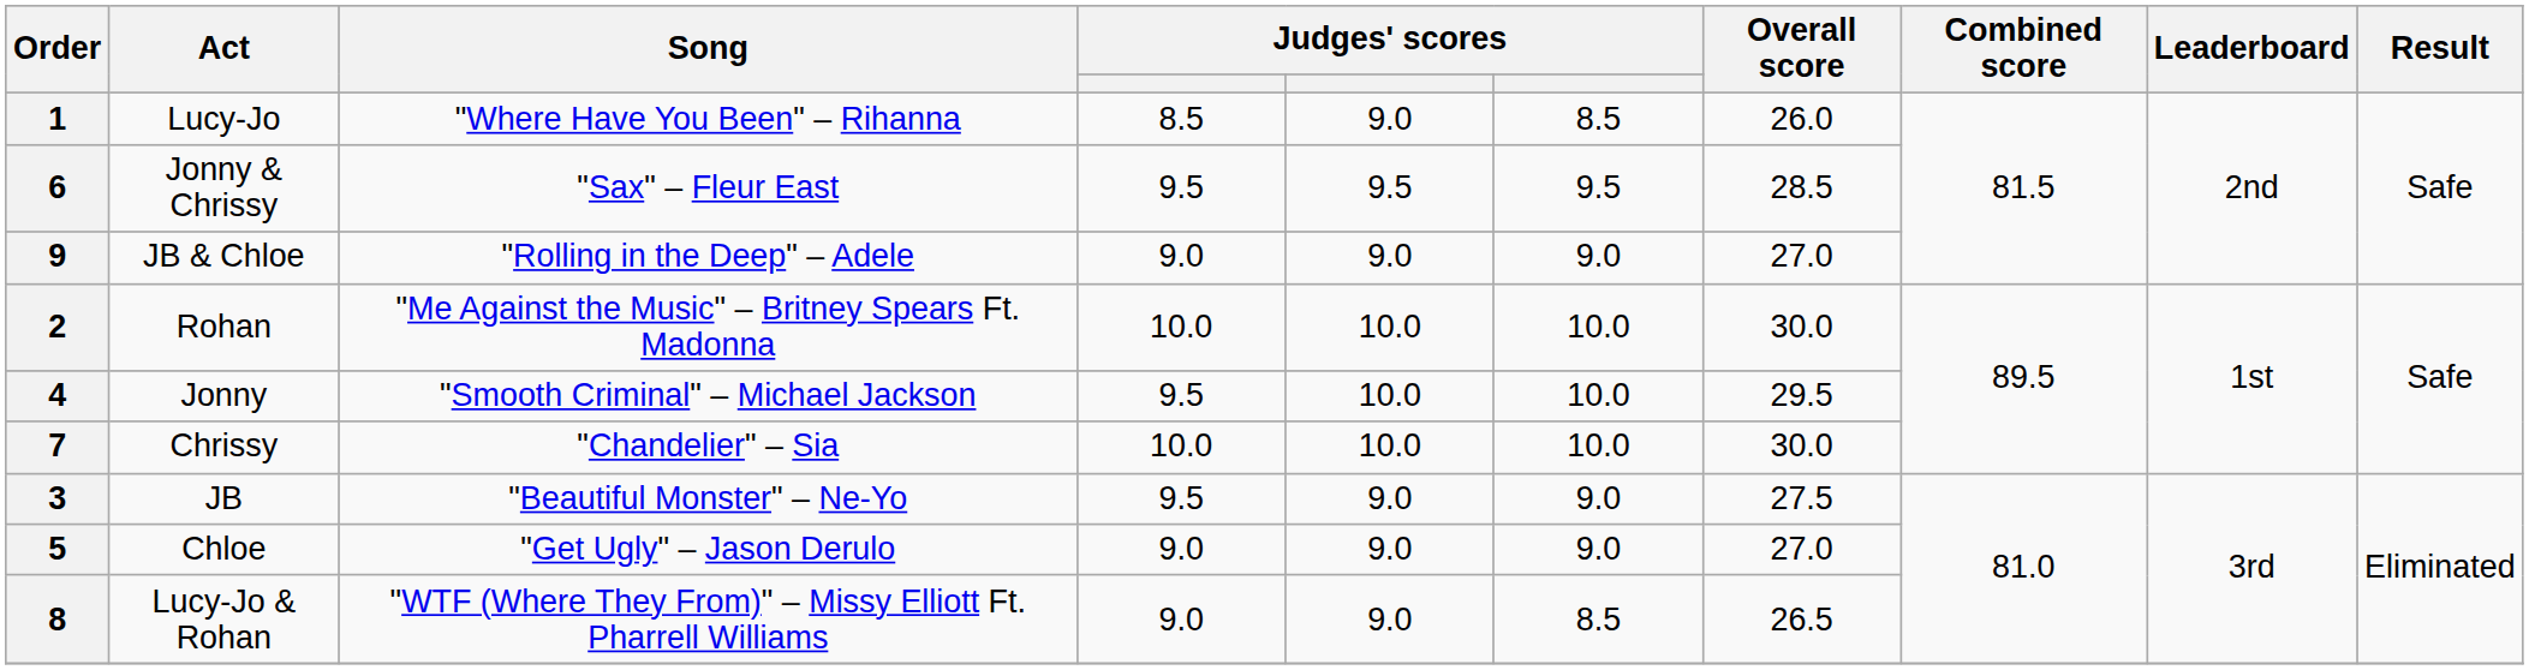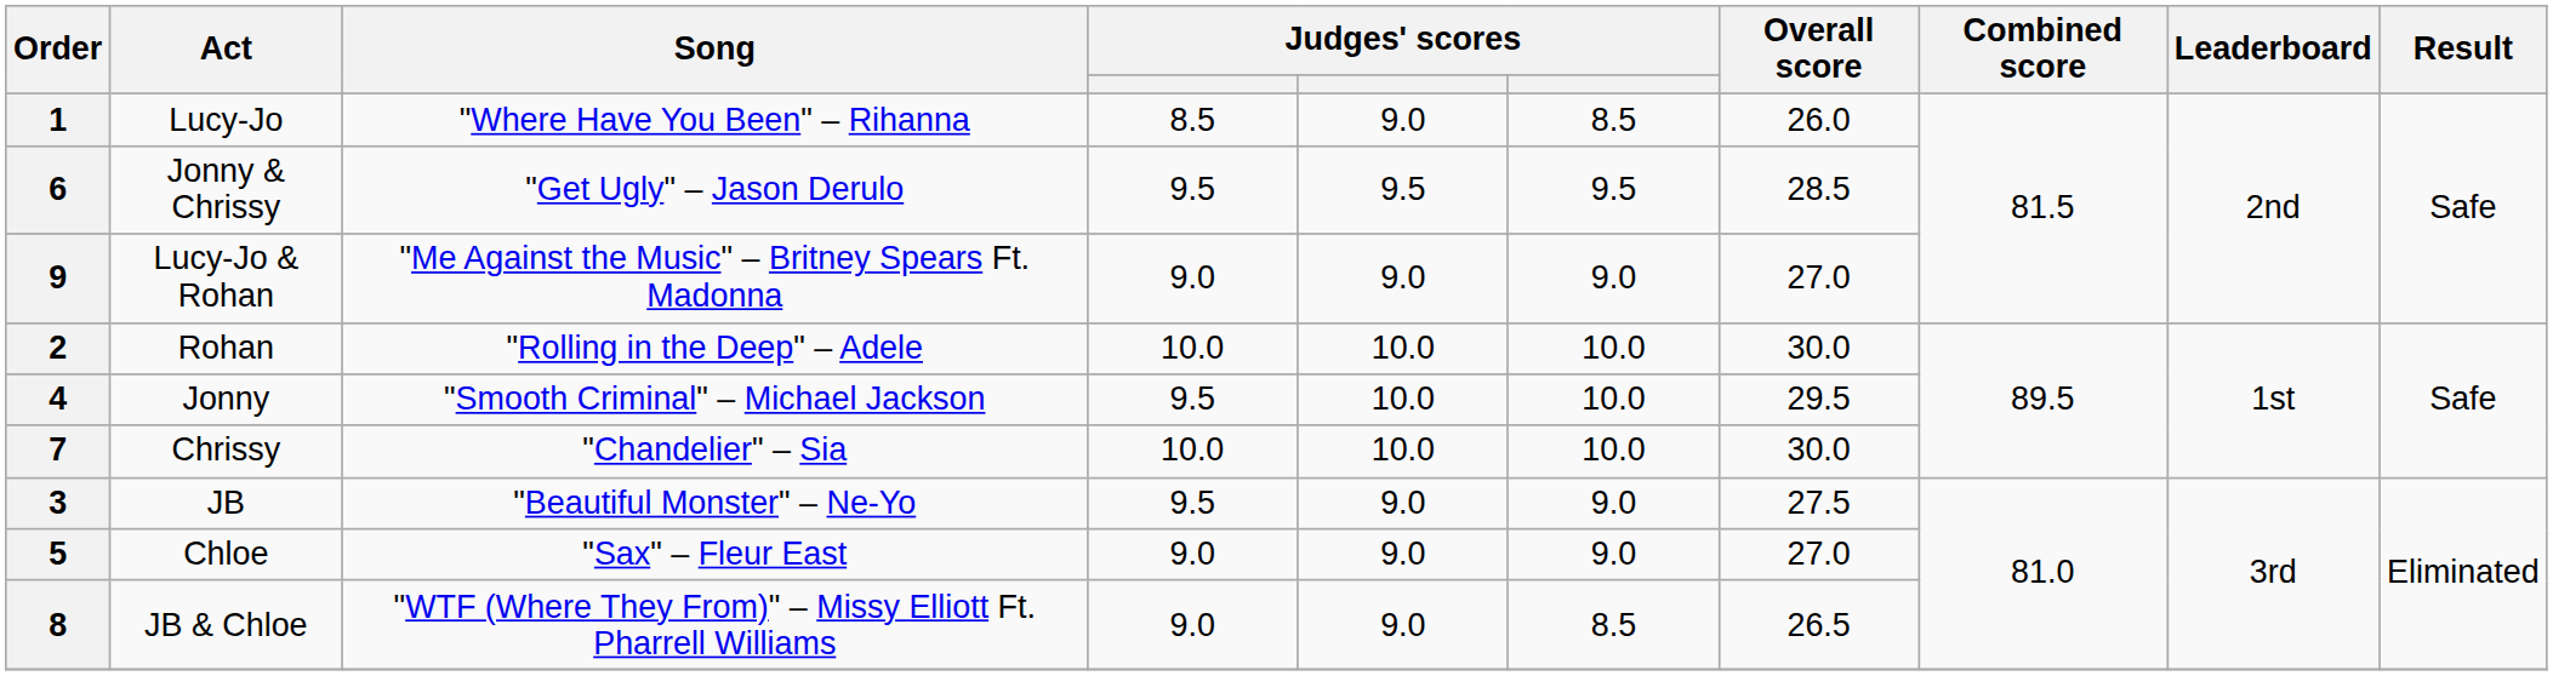6 | Song: "Sax" – Fleur East -> "Get Ugly" – Jason Derulo
9 | Act: JB & Chloe -> Lucy-Jo & Rohan
9 | Song: "Rolling in the Deep" – Adele -> "Me Against the Music" – Britney Spears Ft. Madonna
2 | Song: "Me Against the Music" – Britney Spears Ft. Madonna -> "Rolling in the Deep" – Adele
5 | Song: "Get Ugly" – Jason Derulo -> "Sax" – Fleur East
8 | Act: Lucy-Jo & Rohan -> JB & Chloe
